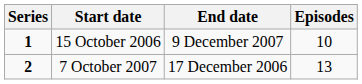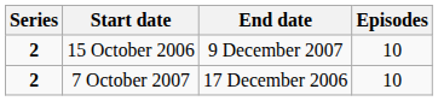15 October 2006 | Series: 1 -> 2
7 October 2007 | Episodes: 13 -> 10
